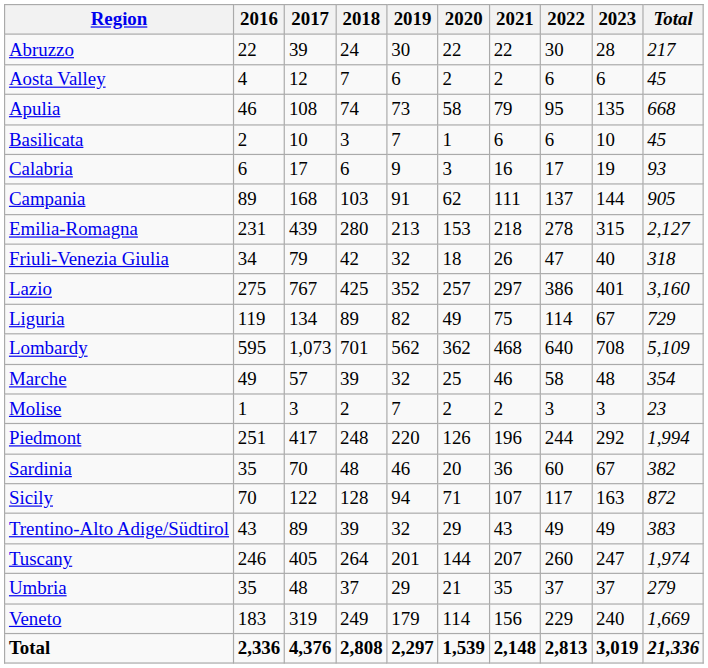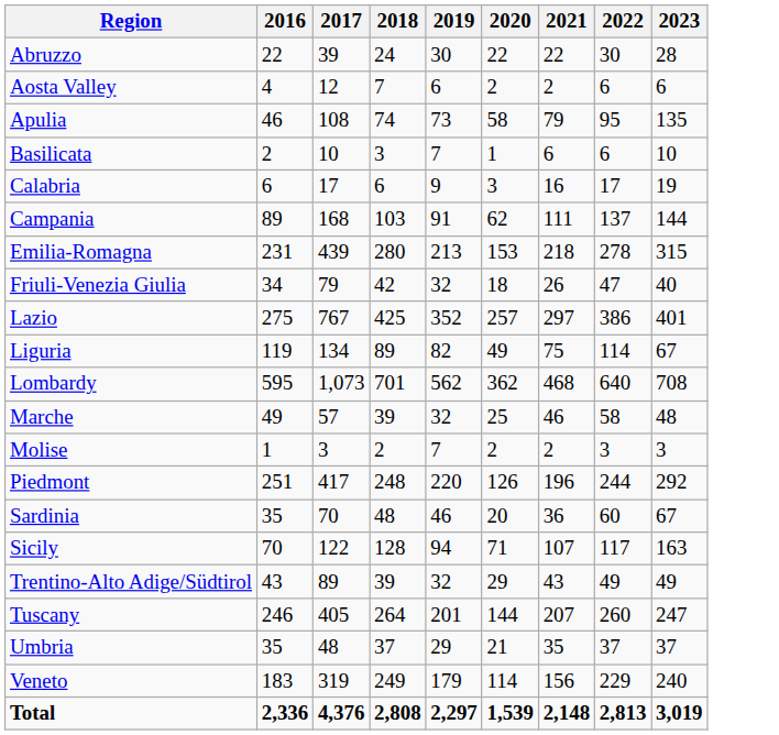- column: Total | 217 | 45 | 668 | 45 | 93 | 905 | 2,127 | 318 | 3,160 | 729 | 5,109 | 354 | 23 | 1,994 | 382 | 872 | 383 | 1,974 | 279 | 1,669 | 21,336
